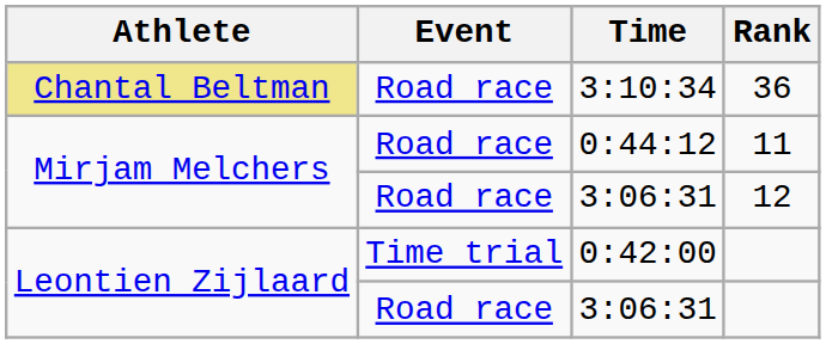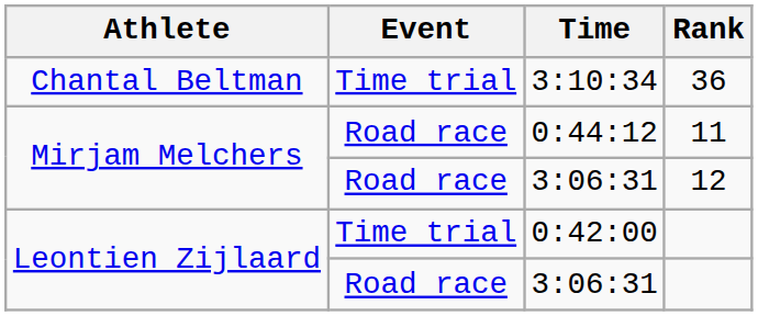3:10:34 | Athlete: khaki background -> no background
3:10:34 | Event: Road race -> Time trial
